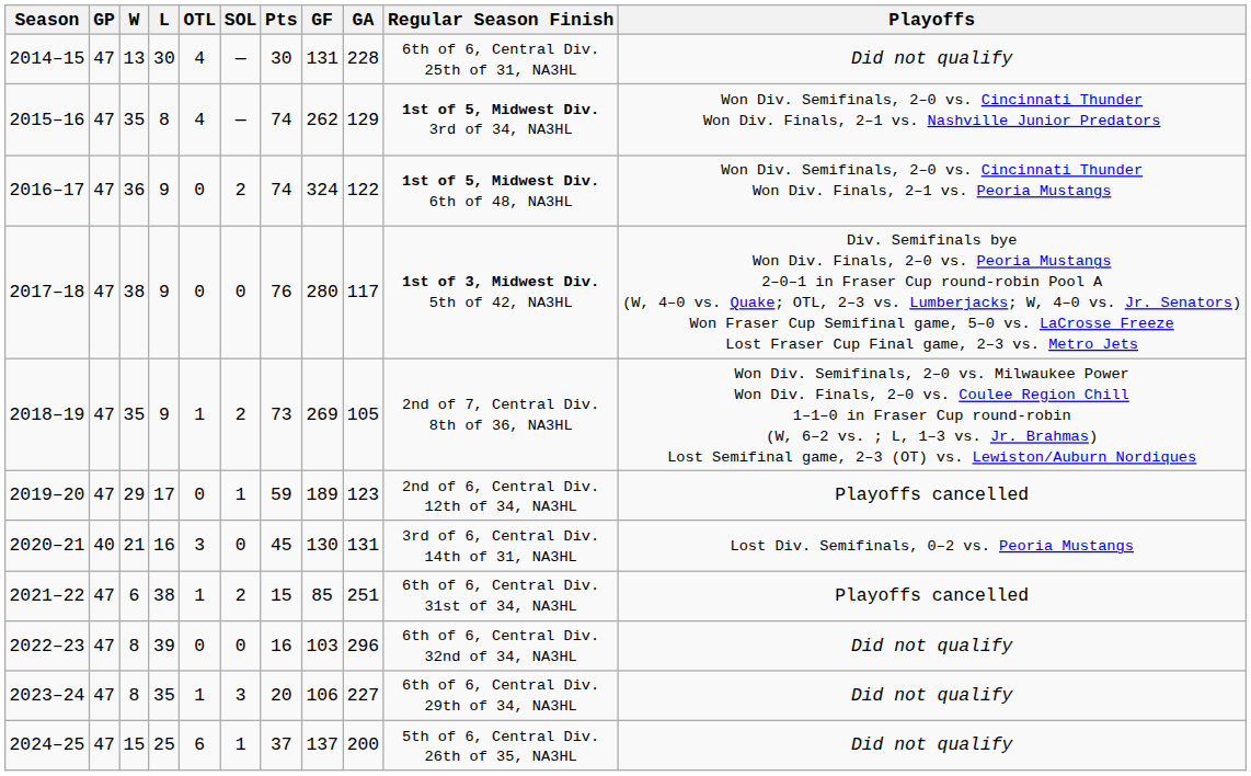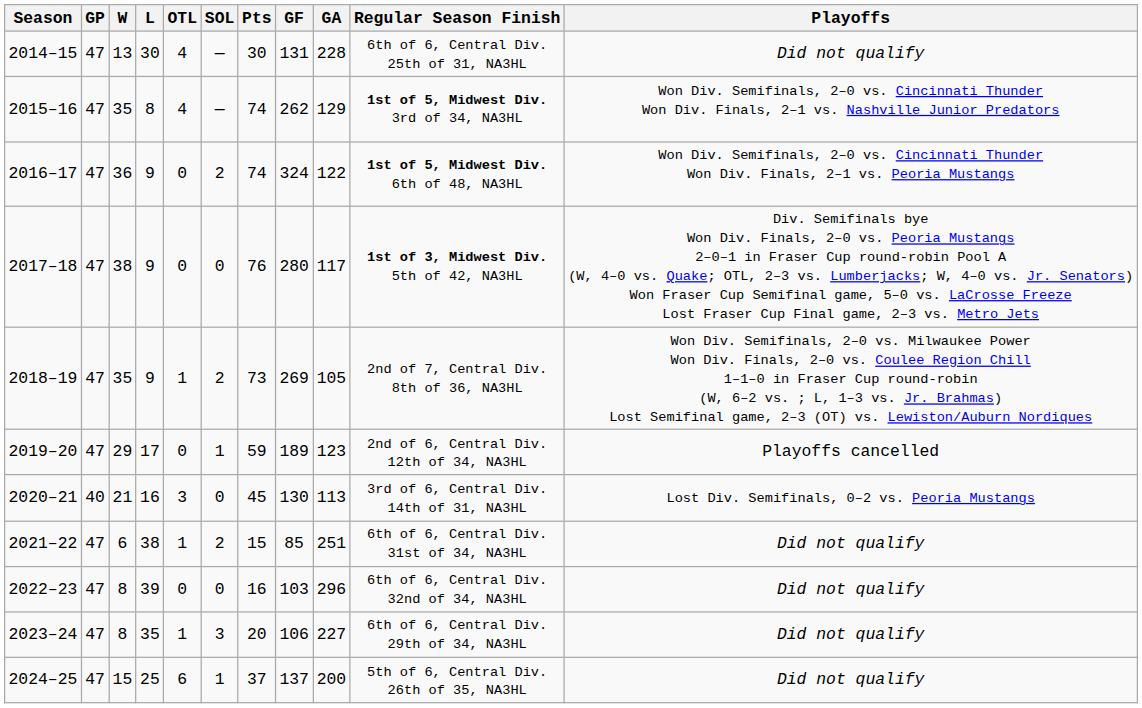2020–21 | GA: 131 -> 113
2021–22 | Playoffs: Playoffs cancelled -> Did not qualify
